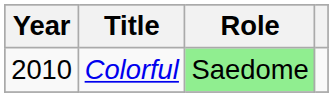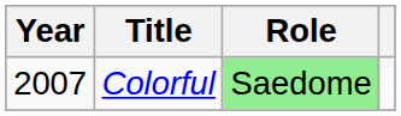Colorful | Year: 2010 -> 2007
